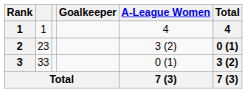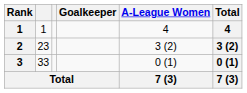2 | Total: 0 (1) -> 3 (2)
3 | Total: 3 (2) -> 0 (1)
